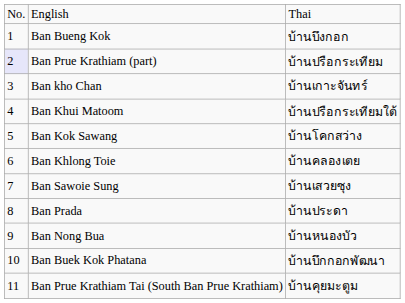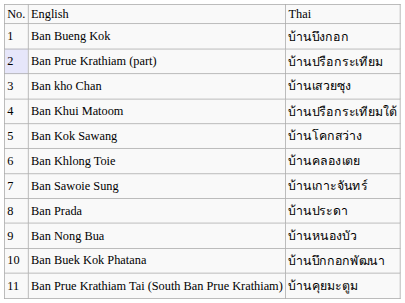Ban kho Chan | column 3: บ้านเกาะจันทร์ -> บ้านเสวยซุง
Ban Sawoie Sung | column 3: บ้านเสวยซุง -> บ้านเกาะจันทร์
